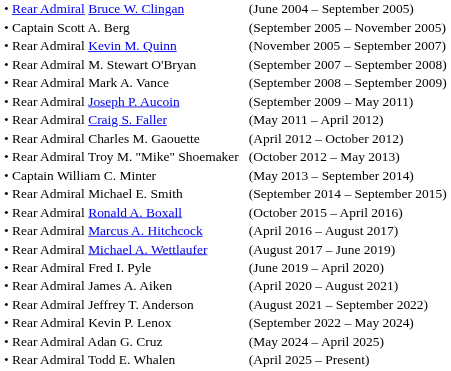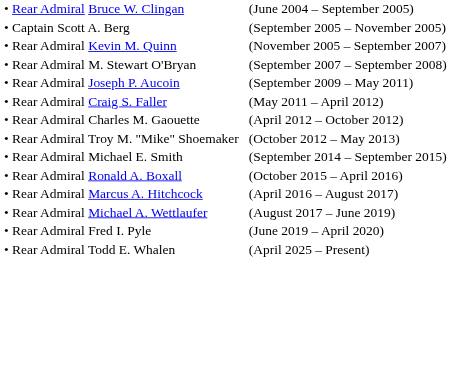- row: • Rear Admiral Mark A. Vance | (September 2008 – September 2009)
- row: • Captain William C. Minter | (May 2013 – September 2014)
- row: • Rear Admiral James A. Aiken | (April 2020 – August 2021)
- row: • Rear Admiral Jeffrey T. Anderson | (August 2021 – September 2022)
- row: • Rear Admiral Kevin P. Lenox | (September 2022 – May 2024)
- row: • Rear Admiral Adan G. Cruz | (May 2024 – April 2025)
